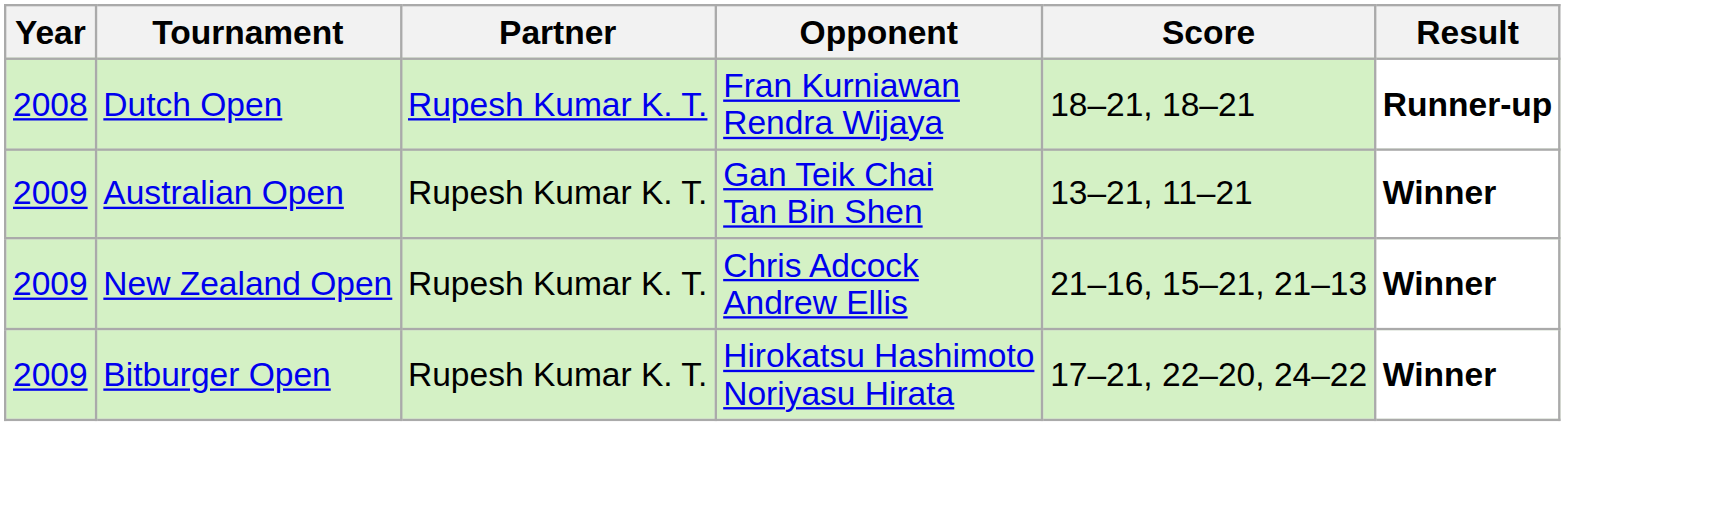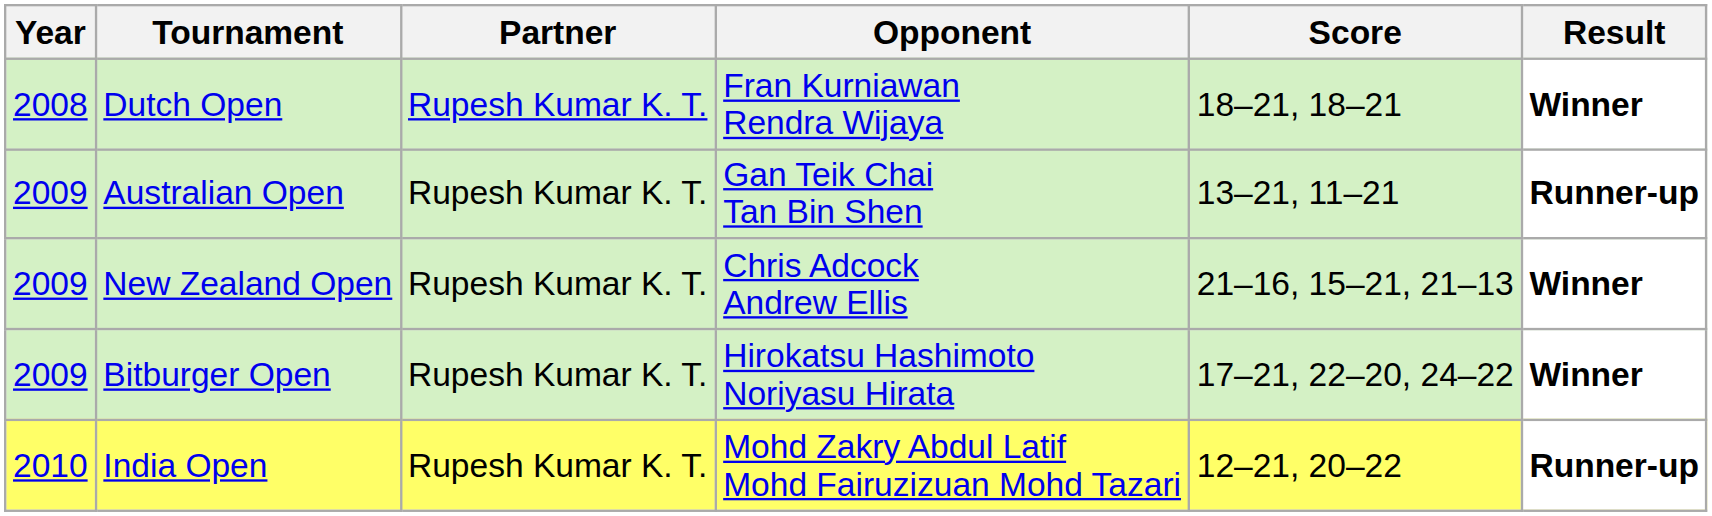Dutch Open | Result: Runner-up -> Winner
Australian Open | Result: Winner -> Runner-up
+ row: 2010 | India Open | Rupesh Kumar K. T. | Mohd Zakry Abdul Latif Mohd Fairuzizuan Mohd Tazari | 12–21, 20–22 | Runner-up
